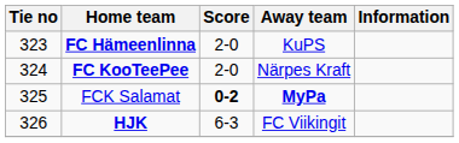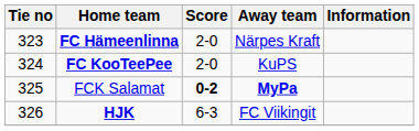FC Hämeenlinna | Away team: KuPS -> Närpes Kraft
FC KooTeePee | Away team: Närpes Kraft -> KuPS
